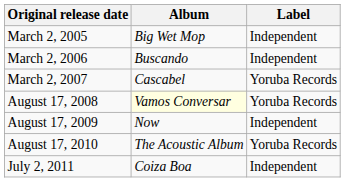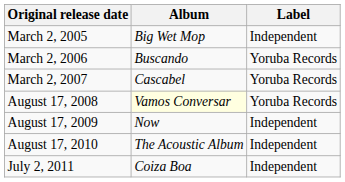March 2, 2006 | Label: Independent -> Yoruba Records
August 17, 2010 | Label: Yoruba Records -> Independent
